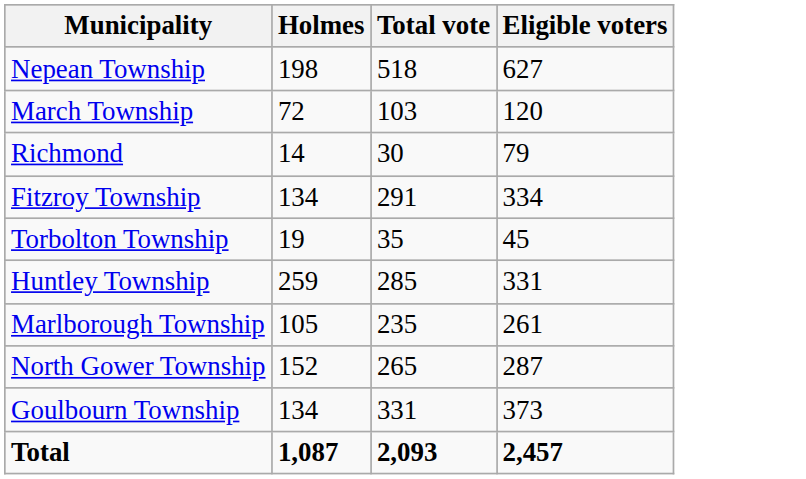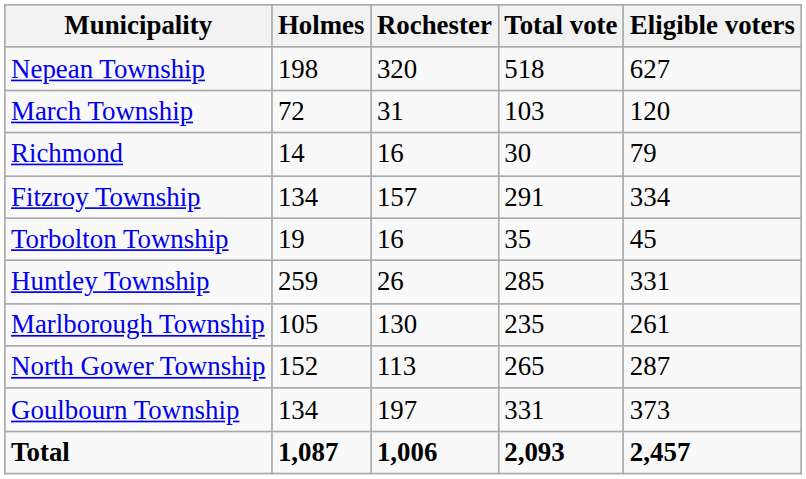+ column: Rochester | 320 | 31 | 16 | 157 | 16 | 26 | 130 | 113 | 197 | 1,006
